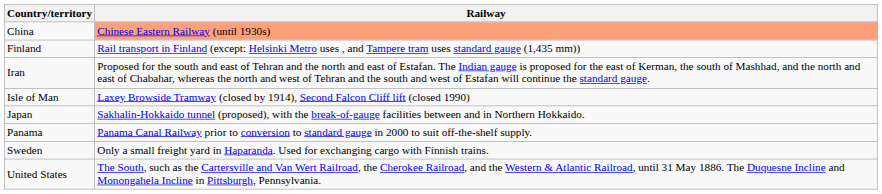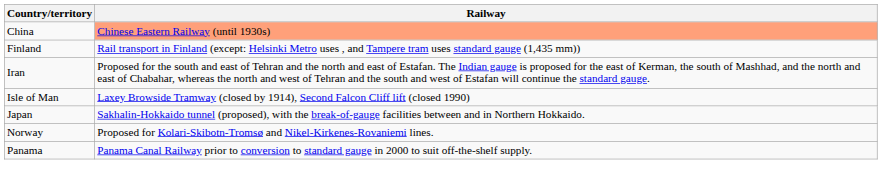+ row: Norway | Proposed for Kolari-Skibotn-Tromsø and Nikel-Kirkenes-Rovaniemi lines.
- row: Sweden | Only a small freight yard in Haparanda. Used for exchanging cargo with Finnish trains.
- row: United States | The South, such as the Cartersville and Van Wert Railroad, the Cherokee Railroad, and the Western & Atlantic Railroad, until 31 May 1886. The Duquesne Incline and Monongahela Incline in Pittsburgh, Pennsylvania.
